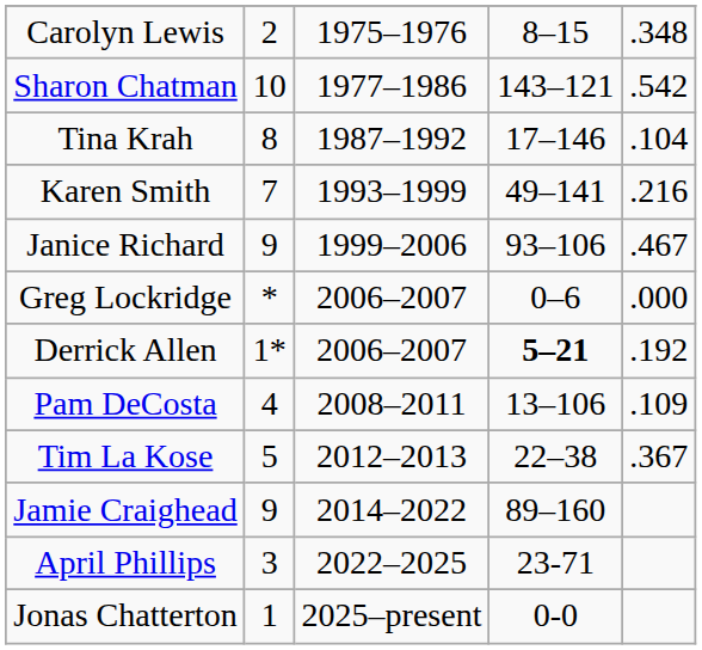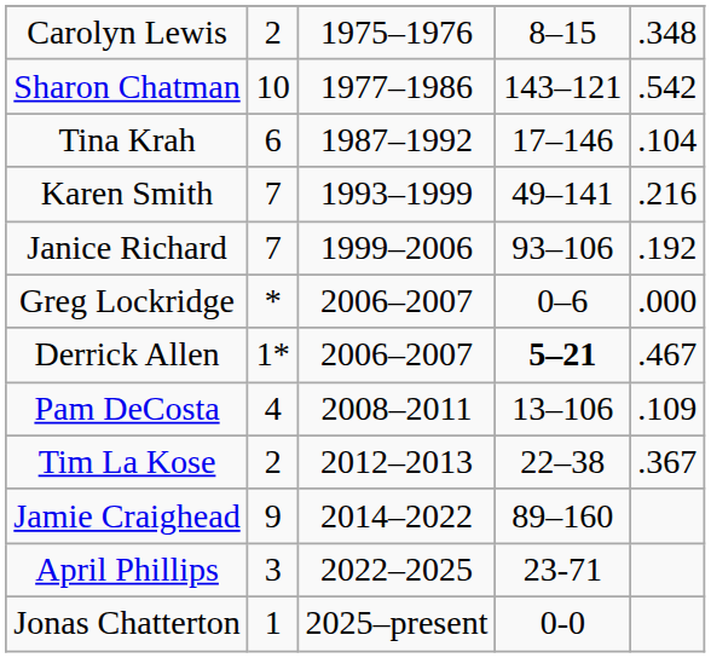Tina Krah | column 2: 8 -> 6
Janice Richard | column 2: 9 -> 7
Janice Richard | column 5: .467 -> .192
Derrick Allen | column 5: .192 -> .467
Tim La Kose | column 2: 5 -> 2
